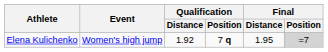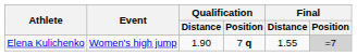Elena Kulichenko | Qualification / Distance: 1.92 -> 1.90
Elena Kulichenko | Final / Distance: 1.95 -> 1.55
